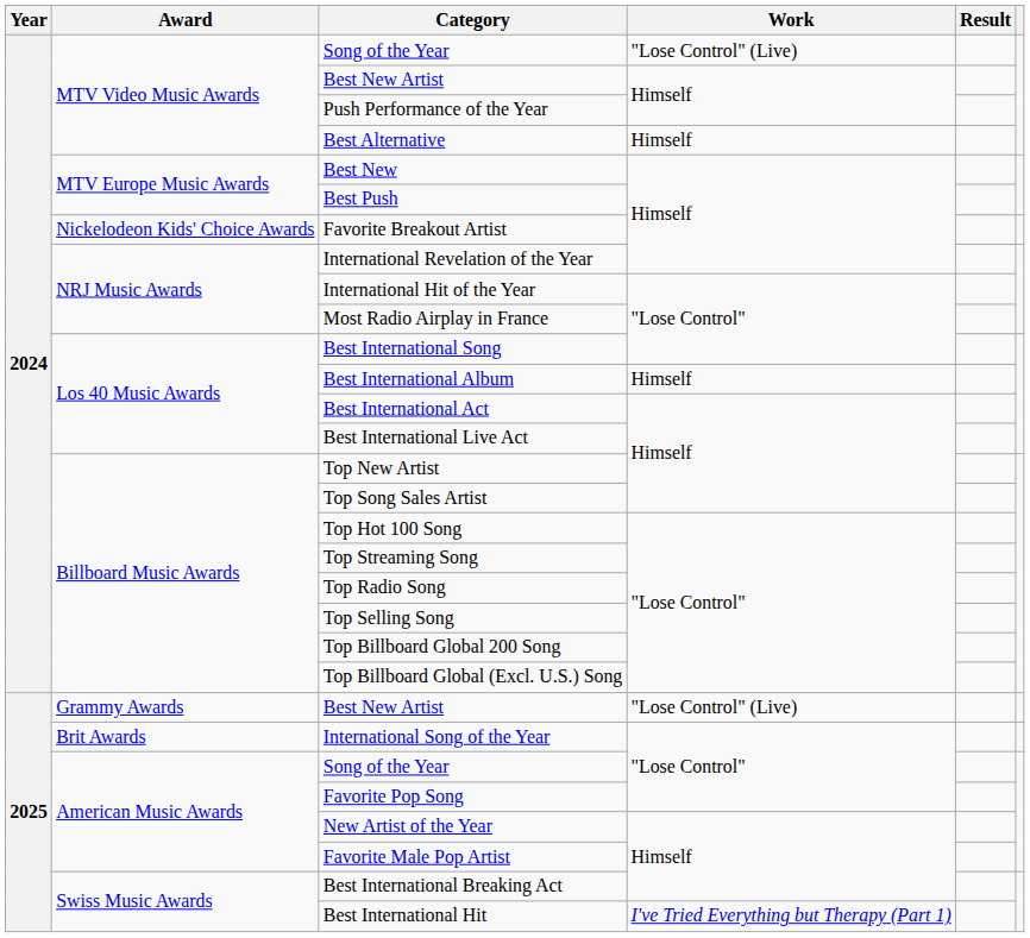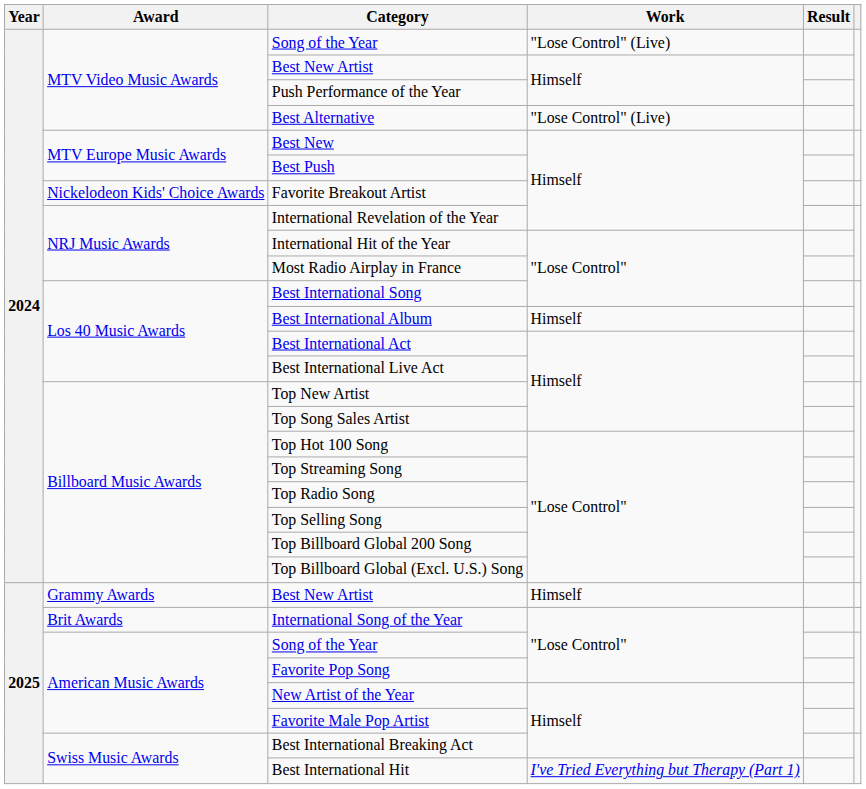Best Alternative | Work: Himself -> "Lose Control" (Live)
Grammy Awards / Best New Artist | Work: "Lose Control" (Live) -> Himself
